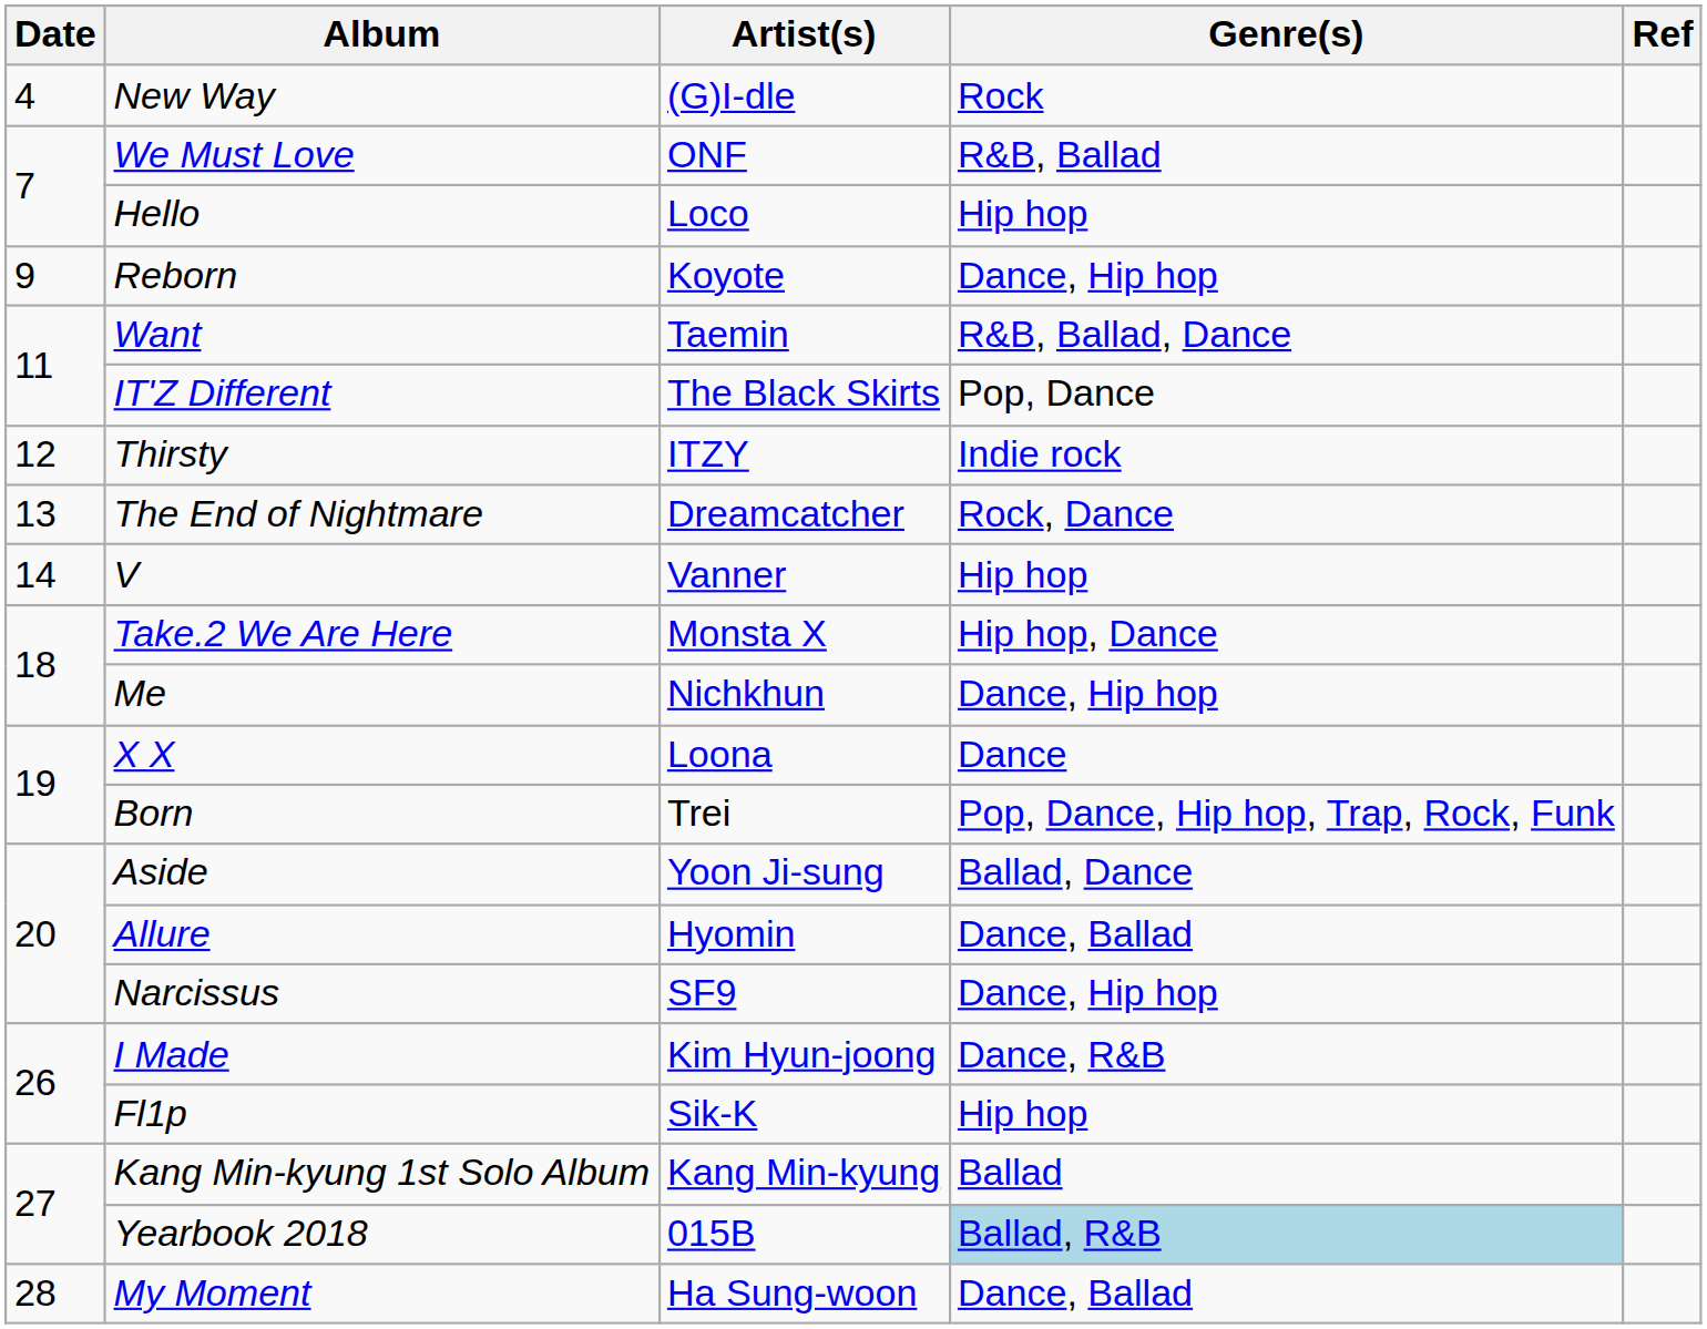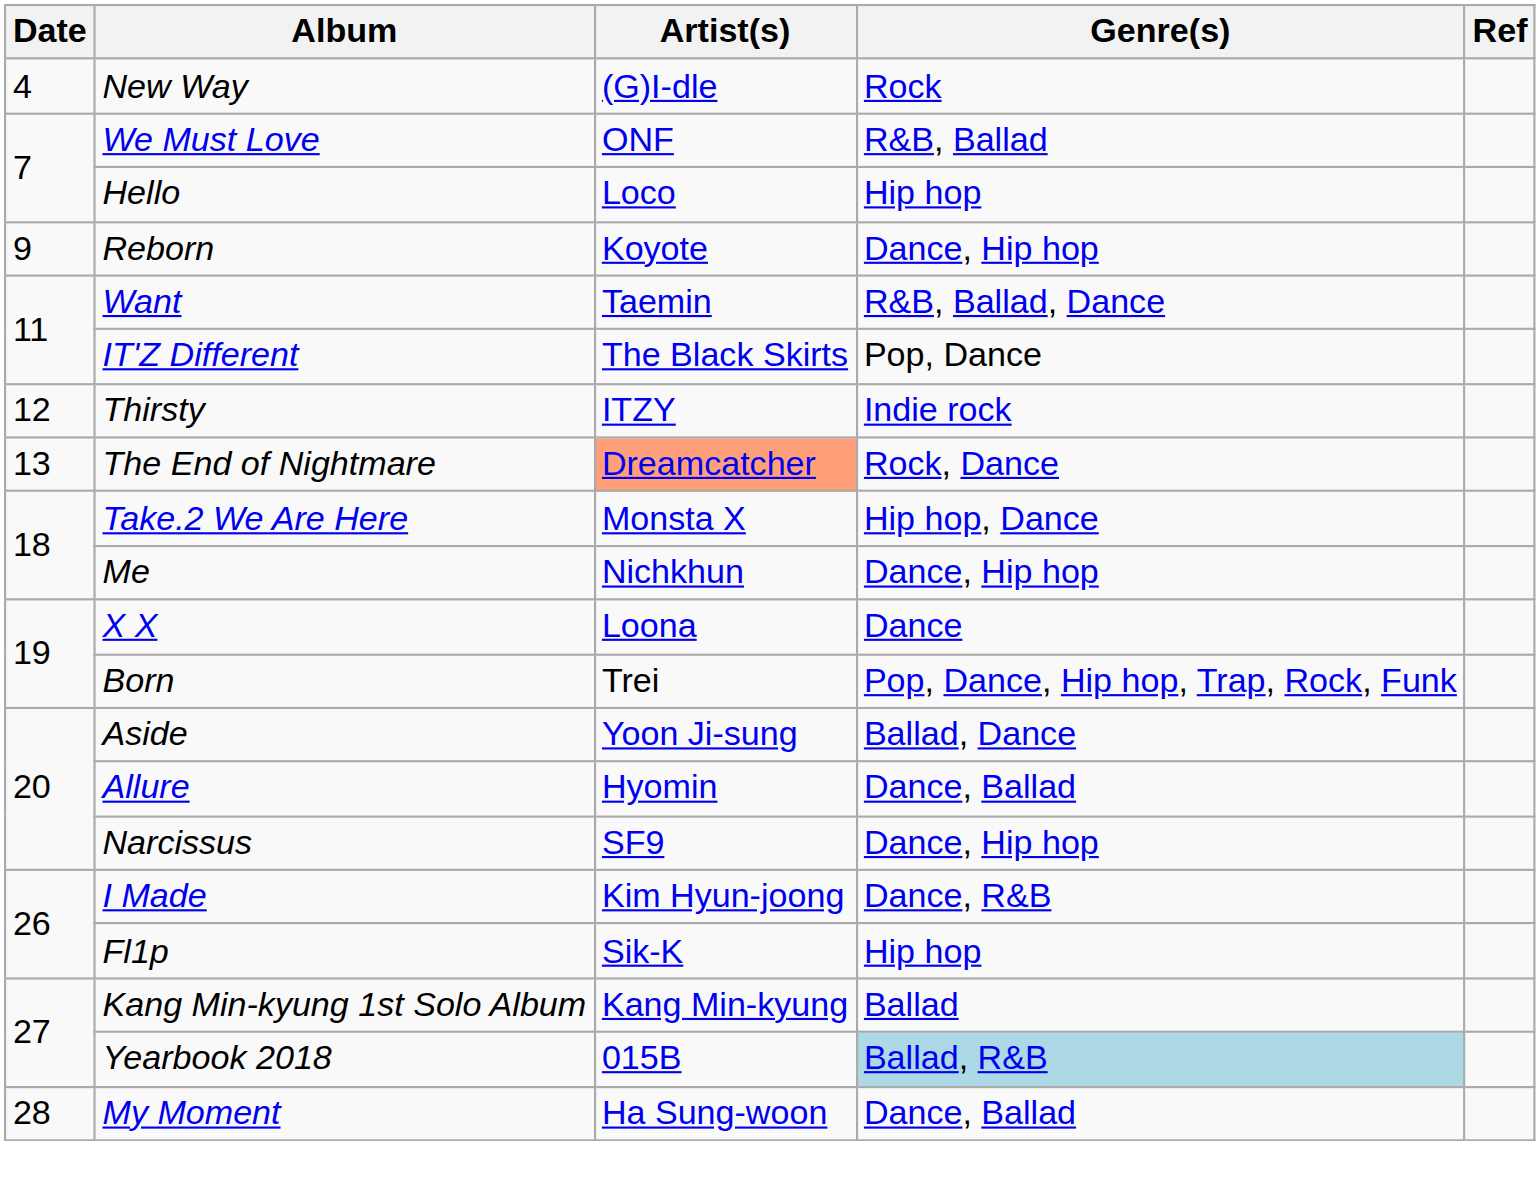The End of Nightmare | Artist(s): no background -> lightsalmon background
- row: 14 | V | Vanner | Hip hop
